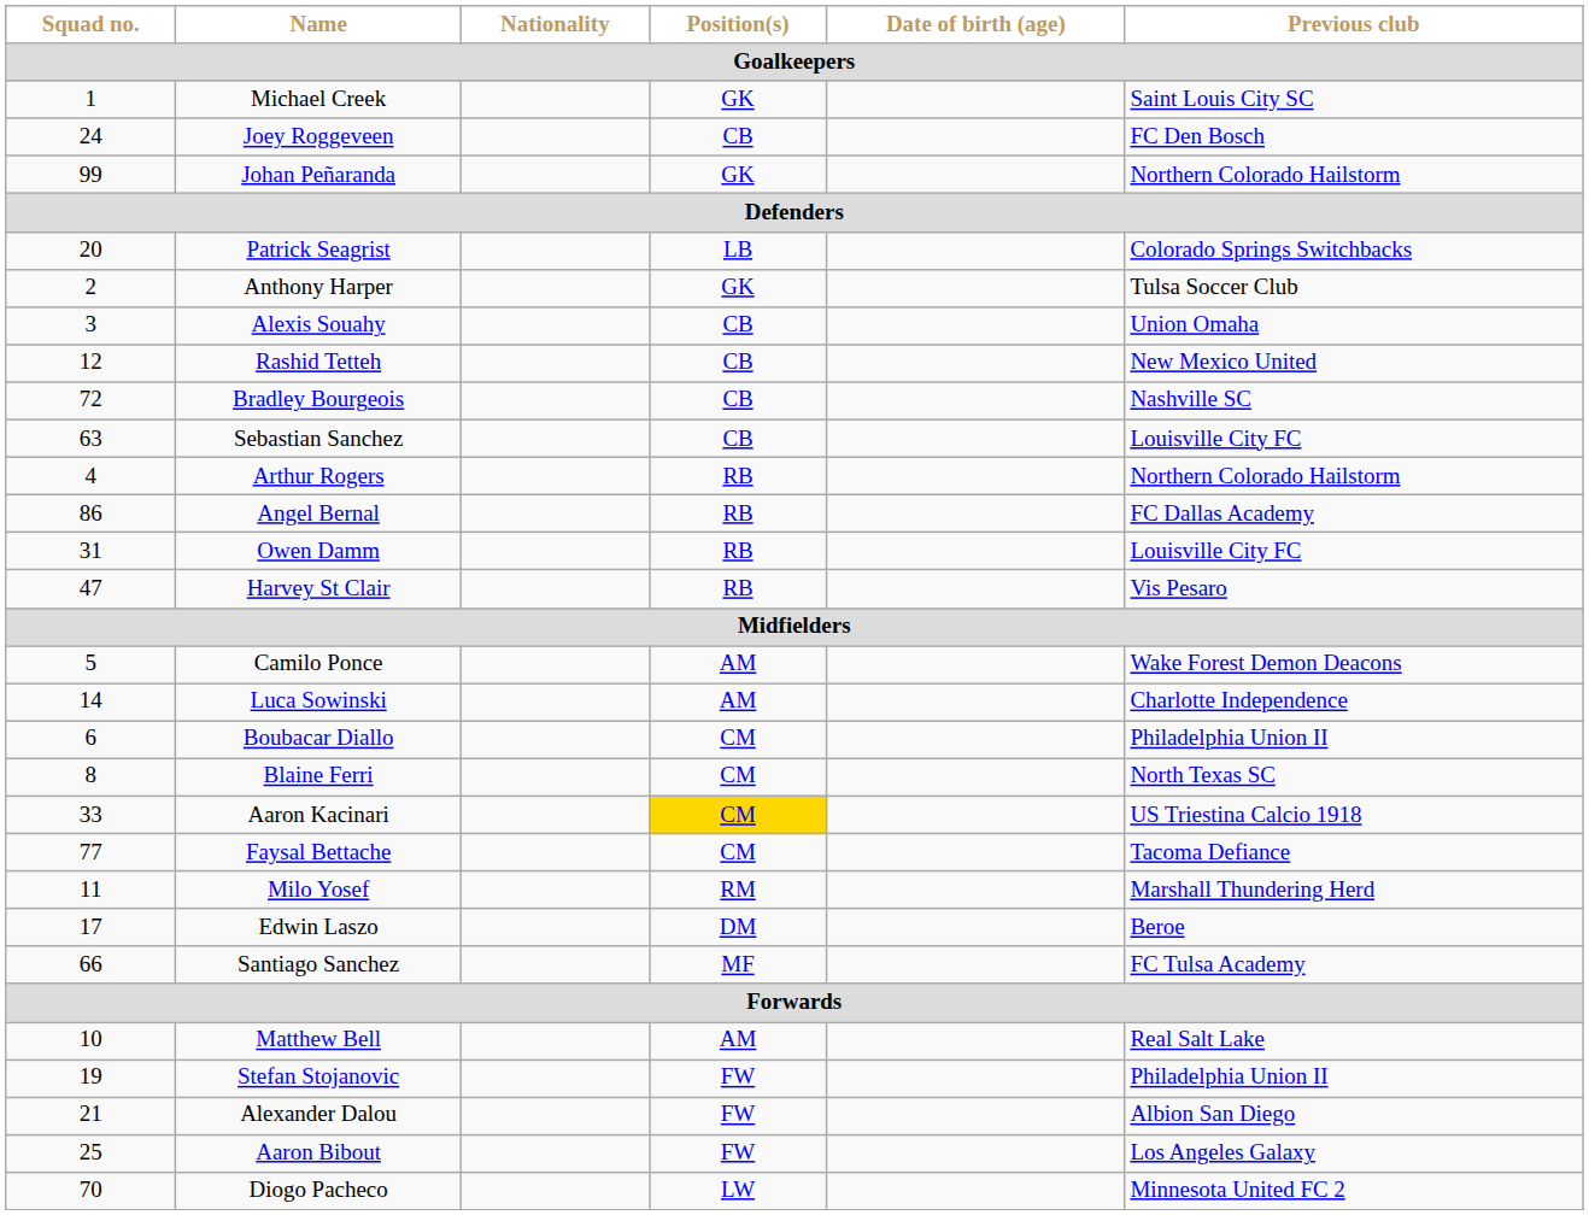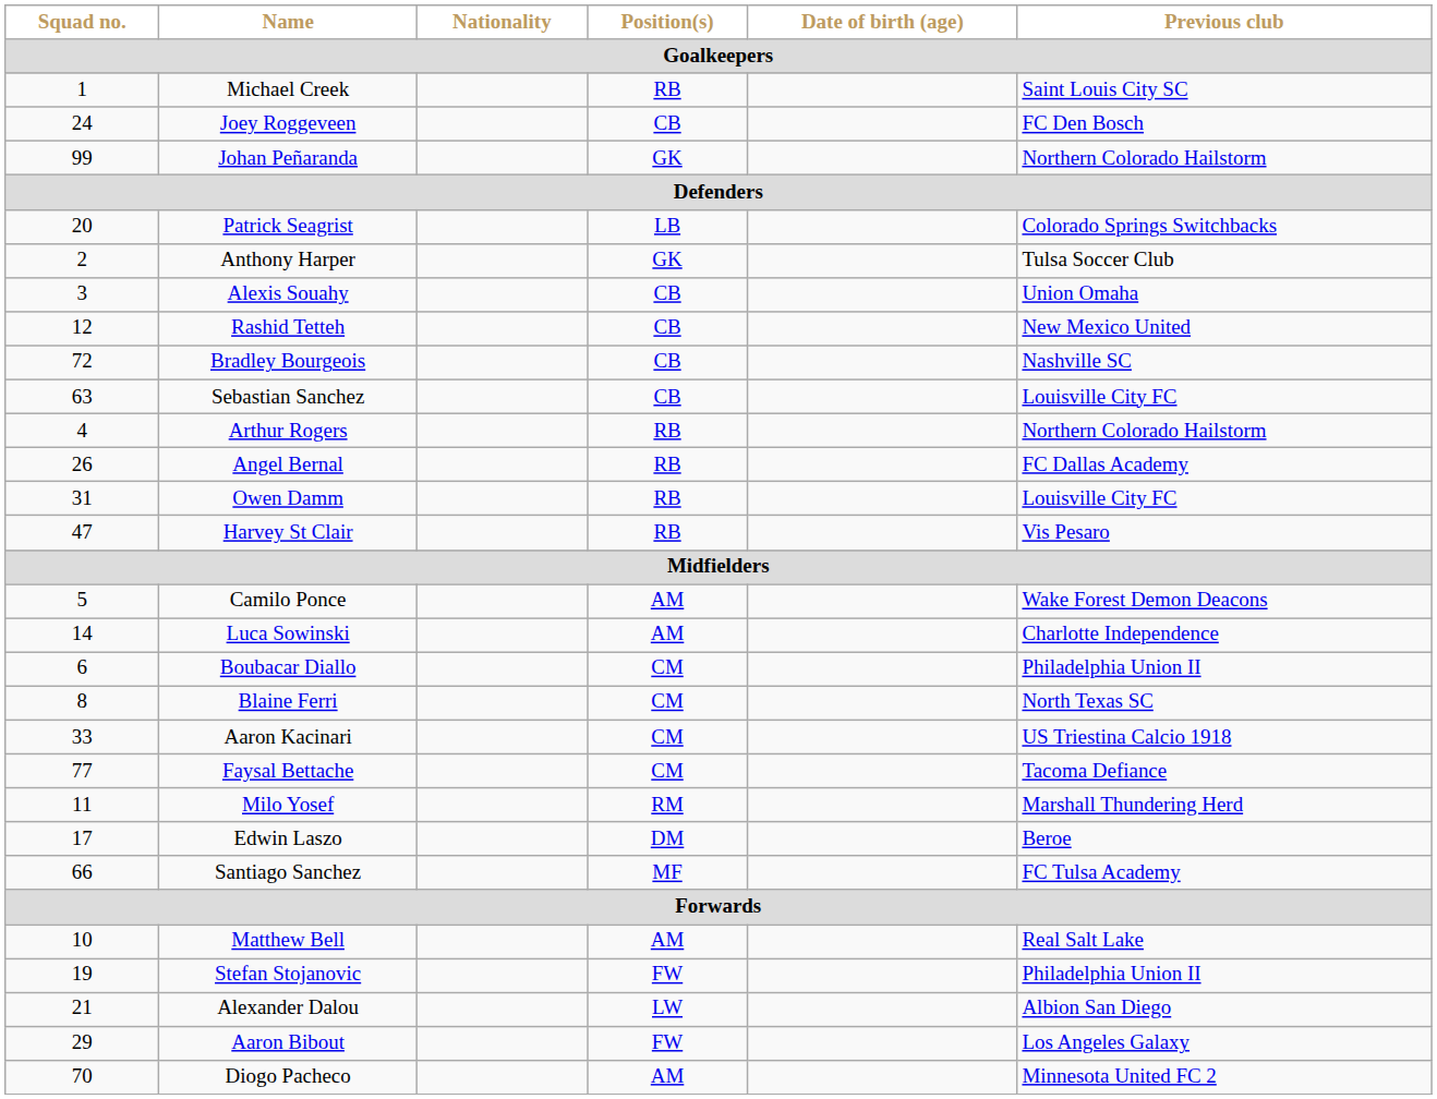Michael Creek | Position(s): GK -> RB
Angel Bernal | Squad no.: 86 -> 26
Aaron Kacinari | Position(s): gold background -> no background
Alexander Dalou | Position(s): FW -> LW
Aaron Bibout | Squad no.: 25 -> 29
Diogo Pacheco | Position(s): LW -> AM
